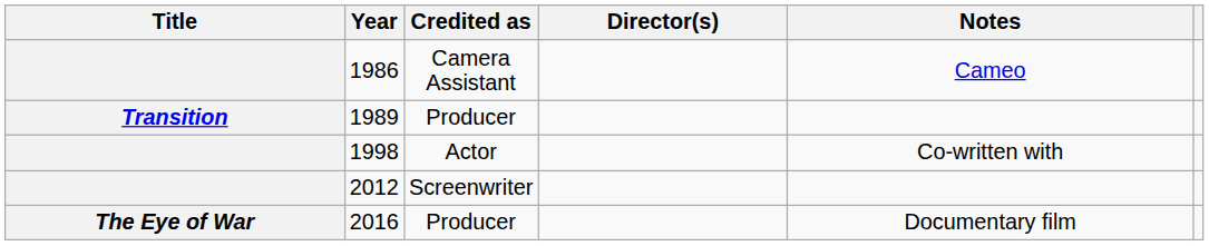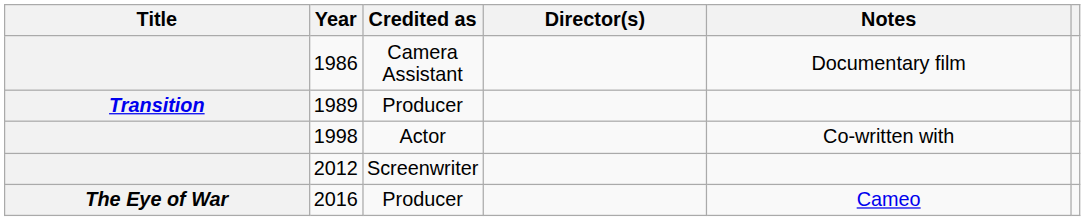1986 | Notes: Cameo -> Documentary film
2016 | Notes: Documentary film -> Cameo
